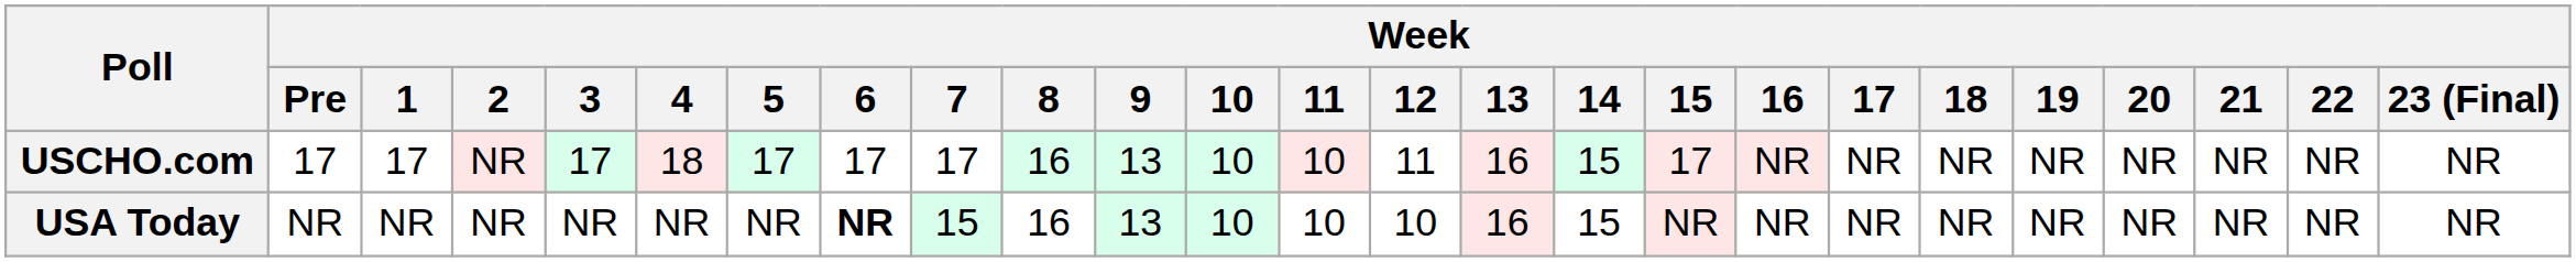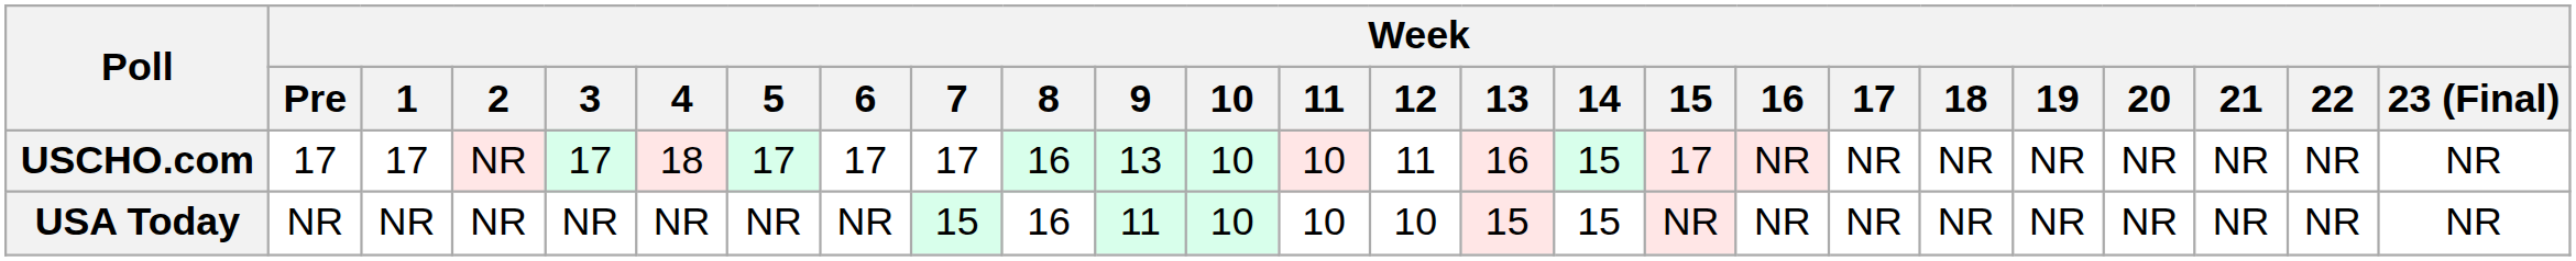USA Today | Week / 6: bold -> normal
USA Today | Week / 9: 13 -> 11
USA Today | Week / 13: 16 -> 15
